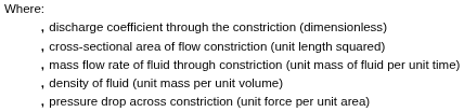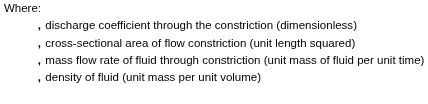- row: , | pressure drop across constriction (unit force per unit area)
